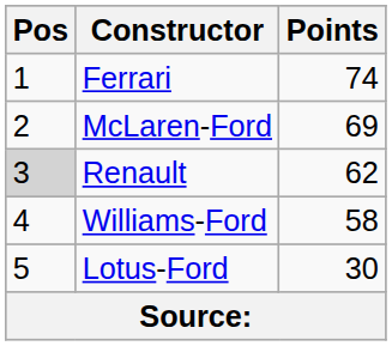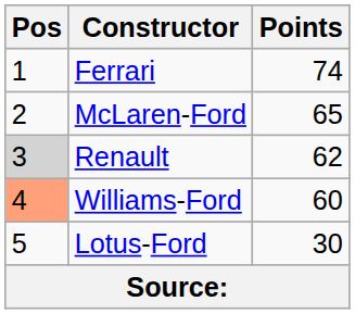McLaren-Ford | Points: 69 -> 65
Williams-Ford | Pos: no background -> lightsalmon background
Williams-Ford | Points: 58 -> 60
